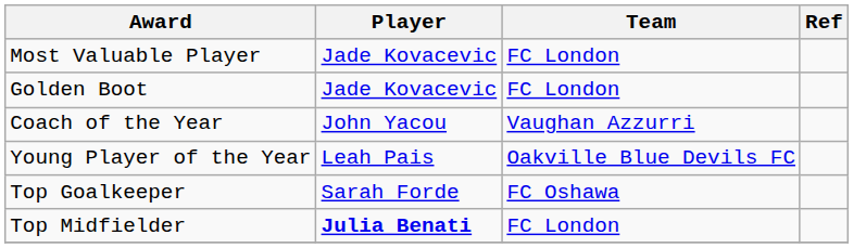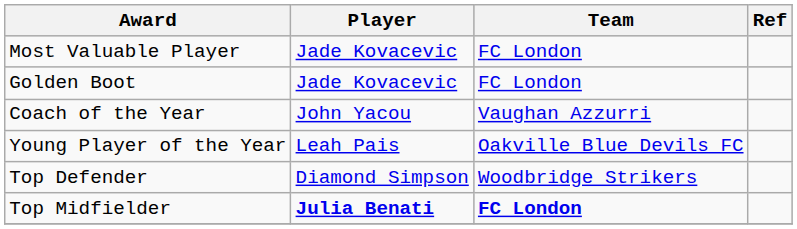- row: Top Goalkeeper | Sarah Forde | FC Oshawa
+ row: Top Defender | Diamond Simpson | Woodbridge Strikers
Top Midfielder | Team: normal -> bold
